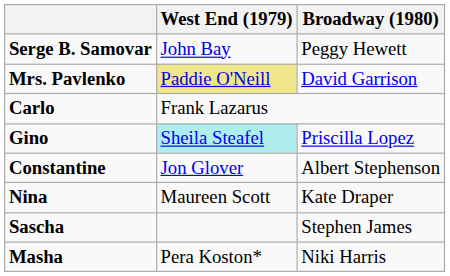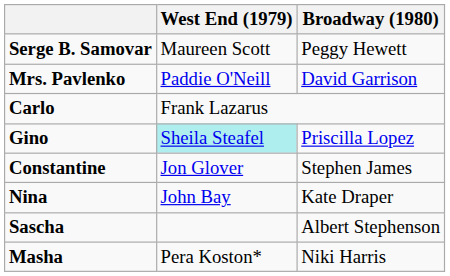Serge B. Samovar | West End (1979): John Bay -> Maureen Scott
Mrs. Pavlenko | West End (1979): khaki background -> no background
Constantine | Broadway (1980): Albert Stephenson -> Stephen James
Nina | West End (1979): Maureen Scott -> John Bay
Sascha | Broadway (1980): Stephen James -> Albert Stephenson
